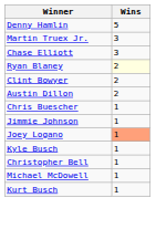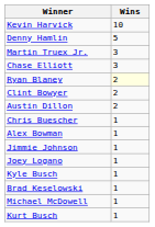+ row: Kevin Harvick | 10
+ row: Alex Bowman | 1
Joey Logano | Wins: lightsalmon background -> no background
- row: Christopher Bell | 1
+ row: Brad Keselowski | 1
